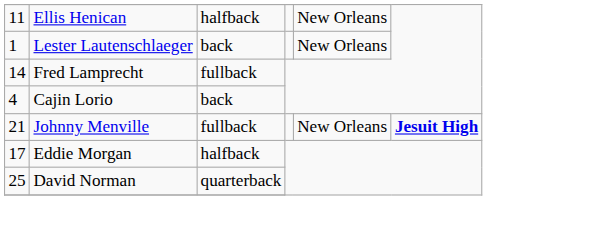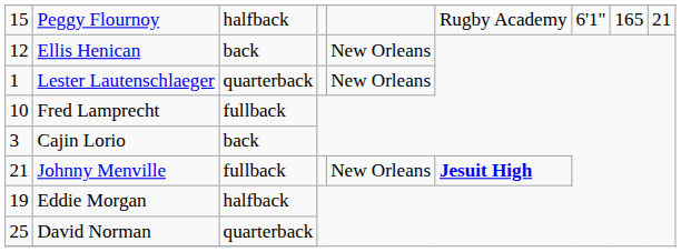+ row: 15 | Peggy Flournoy | halfback | Rugby Academy | 6'1" | 165 | 21
Ellis Henican | column 1: 11 -> 12
Ellis Henican | column 3: halfback -> back
Lester Lautenschlaeger | column 3: back -> quarterback
Fred Lamprecht | column 1: 14 -> 10
Cajin Lorio | column 1: 4 -> 3
Eddie Morgan | column 1: 17 -> 19
